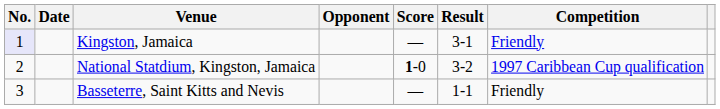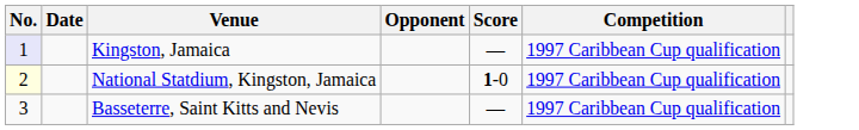- column: Result | 3-1 | 3-2 | 1-1
Kingston, Jamaica | Competition: Friendly -> 1997 Caribbean Cup qualification
National Statdium, Kingston, Jamaica | No.: no background -> lightyellow background
Basseterre, Saint Kitts and Nevis | Competition: Friendly -> 1997 Caribbean Cup qualification
